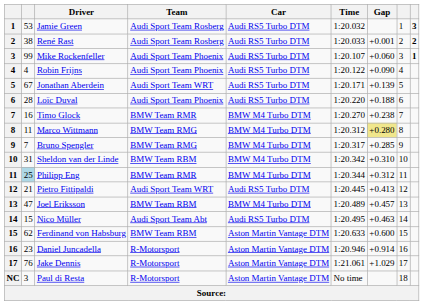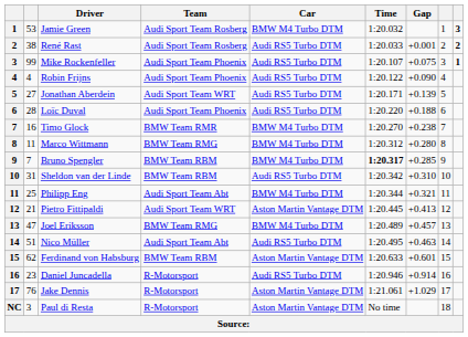Jamie Green | Car: Audi RS5 Turbo DTM -> BMW M4 Turbo DTM
Mike Rockenfeller | Gap: +0.060 -> +0.075
Jonathan Aberdein | column 2: 67 -> 27
Marco Wittmann | Gap: khaki background -> no background
Bruno Spengler | Team: BMW Team RMG -> BMW Team RBM
Bruno Spengler | Time: normal -> bold
Sheldon van der Linde | Car: BMW M4 Turbo DTM -> Audi RS5 Turbo DTM
Philipp Eng | column 2: lightblue background -> no background
Philipp Eng | Team: BMW Team RMR -> Audi Sport Team Abt
Philipp Eng | Gap: +0.312 -> +0.321
Pietro Fittipaldi | Car: Audi RS5 Turbo DTM -> Aston Martin Vantage DTM
Joel Eriksson | Team: BMW Team RBM -> BMW Team RMG
Nico Müller | column 2: 15 -> 51
Ferdinand von Habsburg | Gap: +0.600 -> +0.601
Daniel Juncadella | Car: Aston Martin Vantage DTM -> Audi RS5 Turbo DTM
